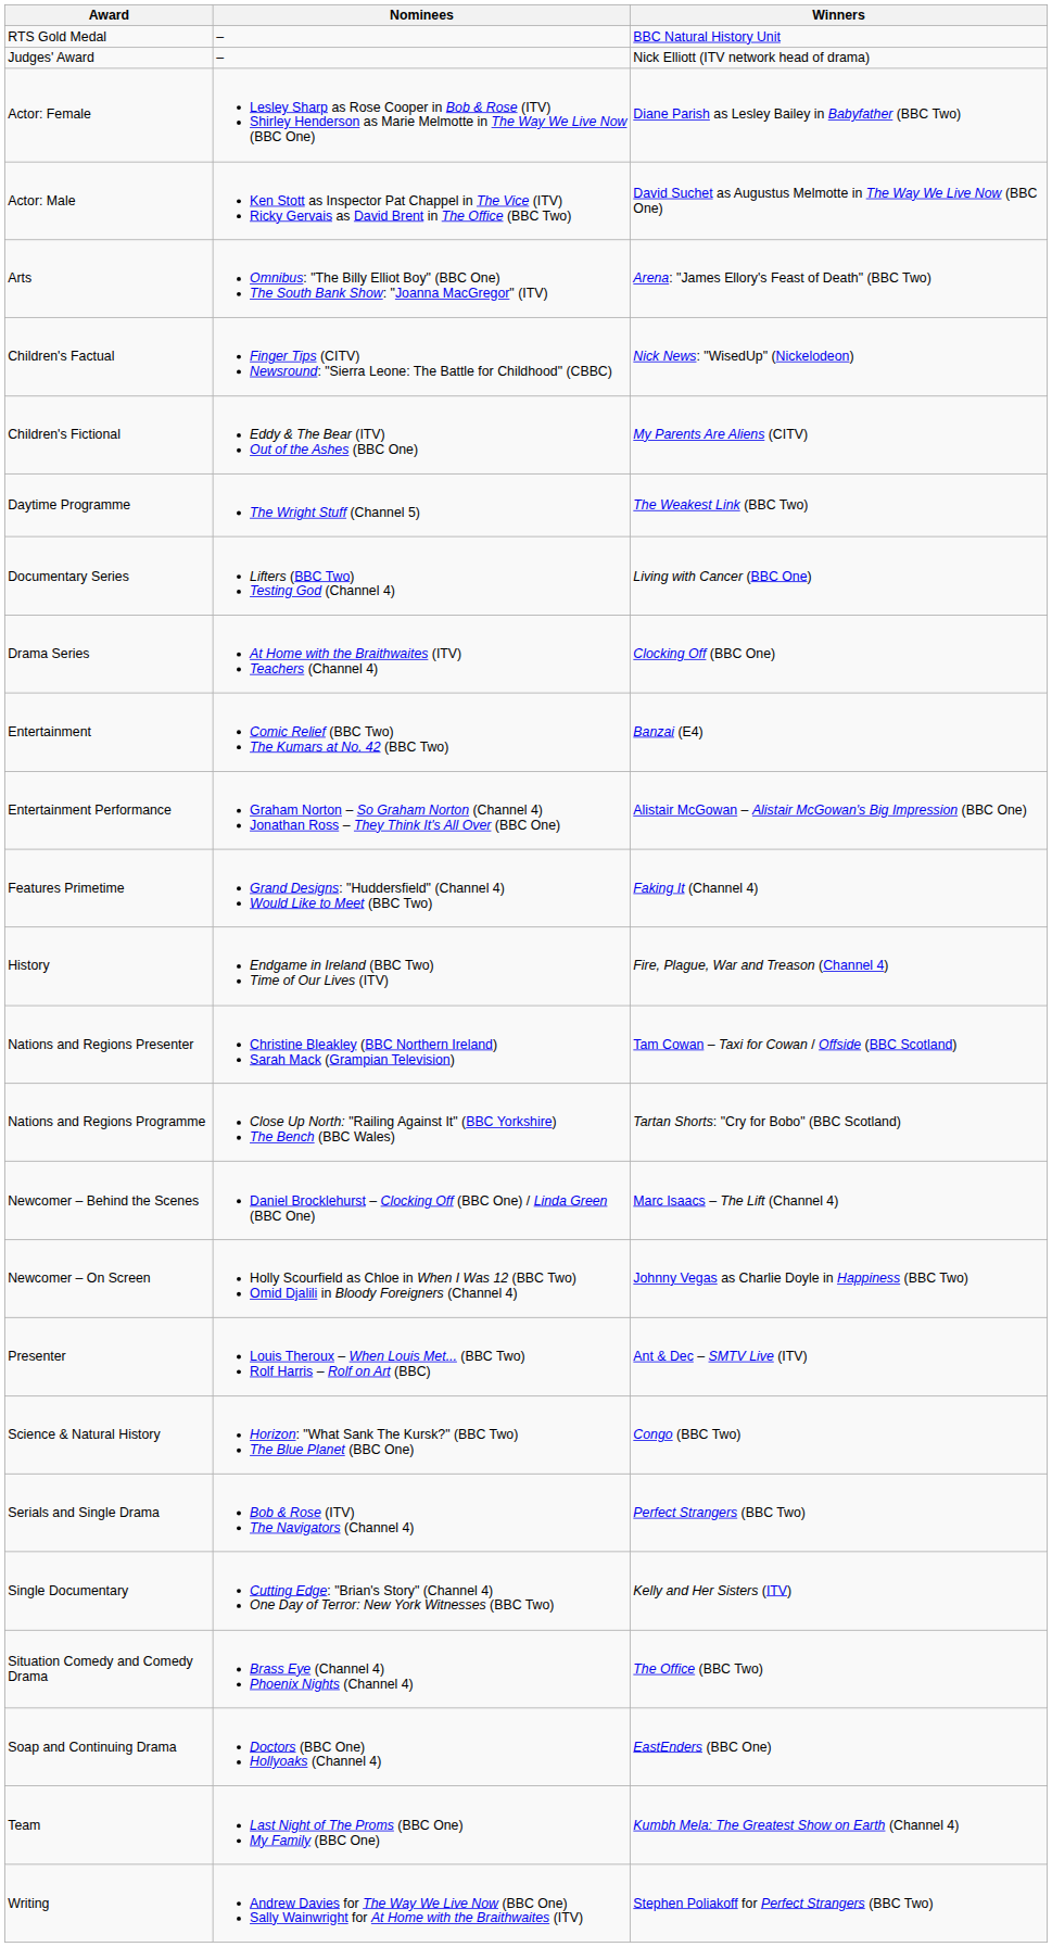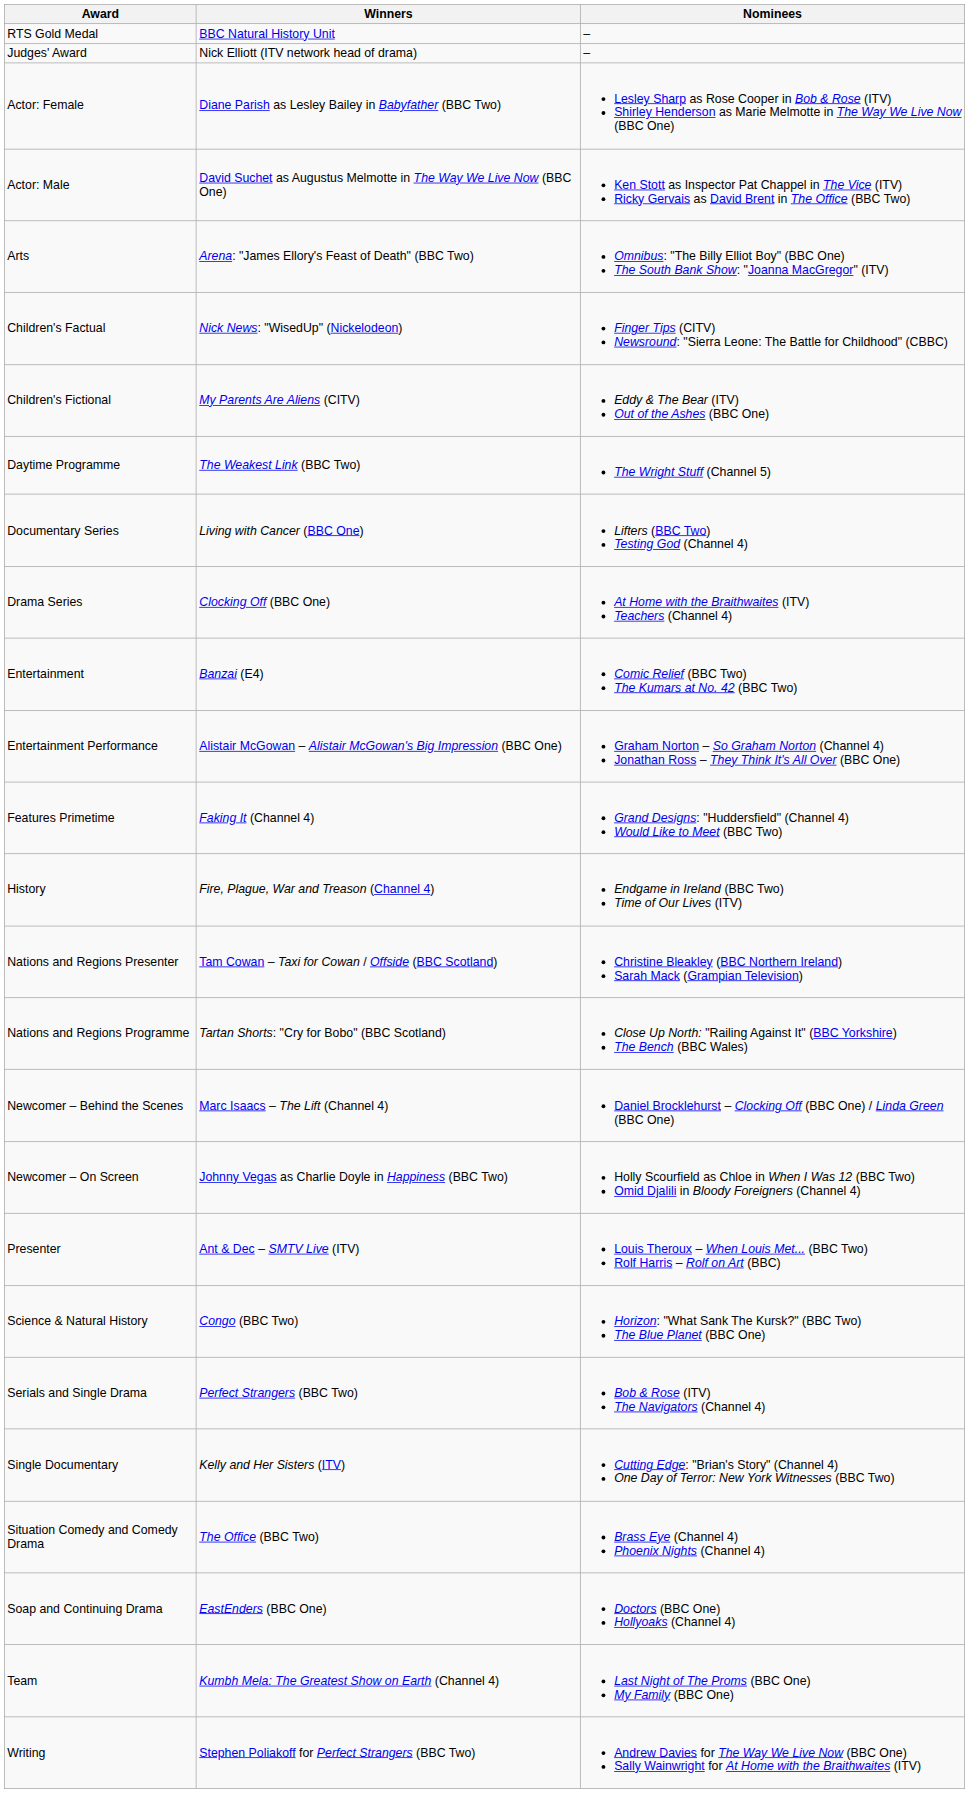columns swapped: Winners <-> Nominees
